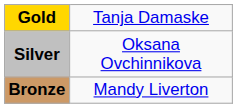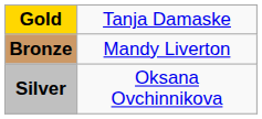rows swapped: Silver <-> Bronze
